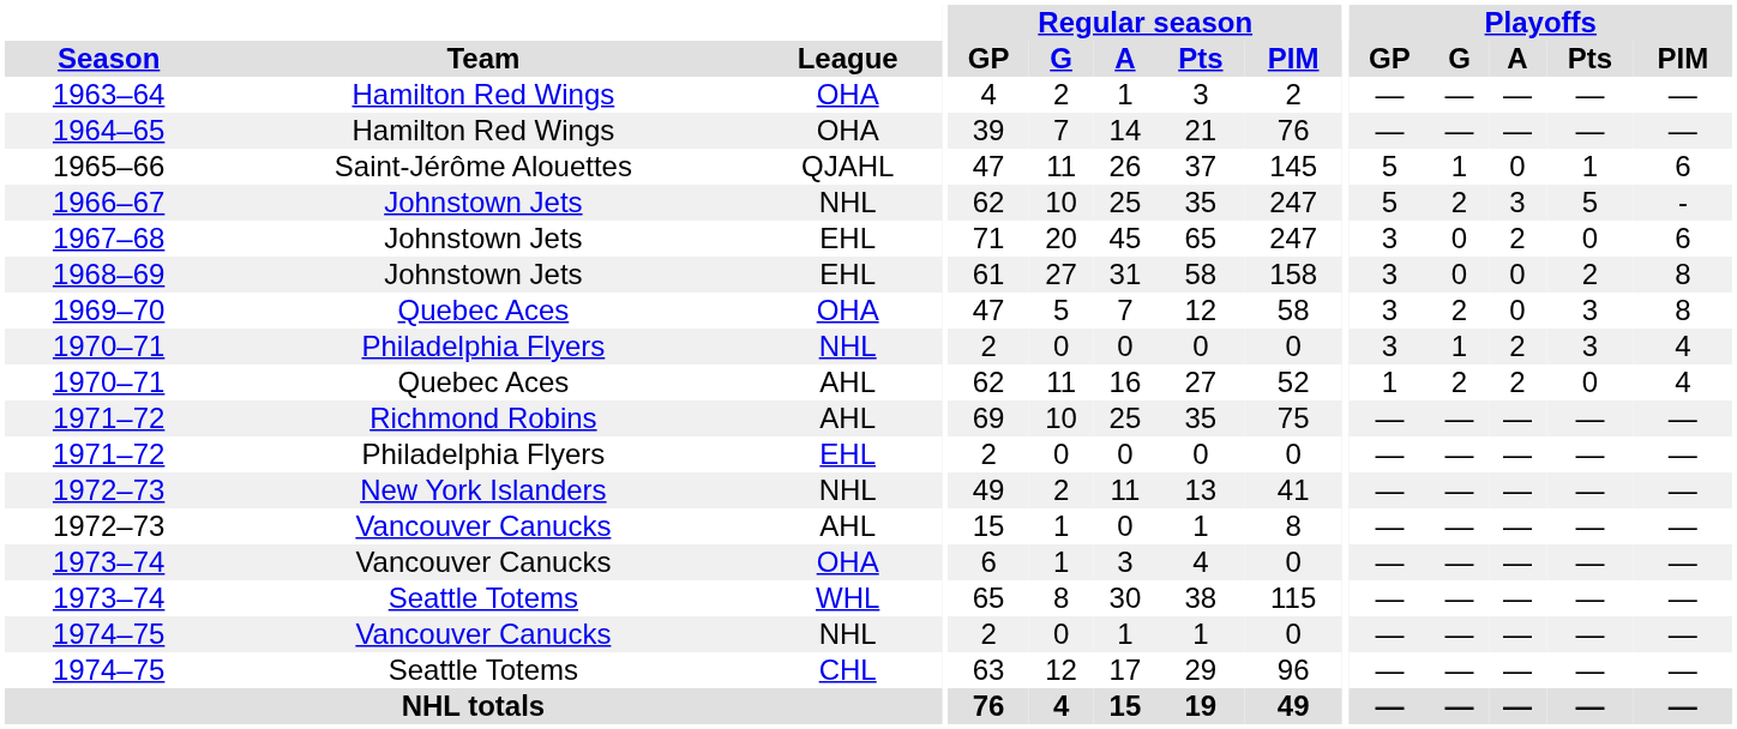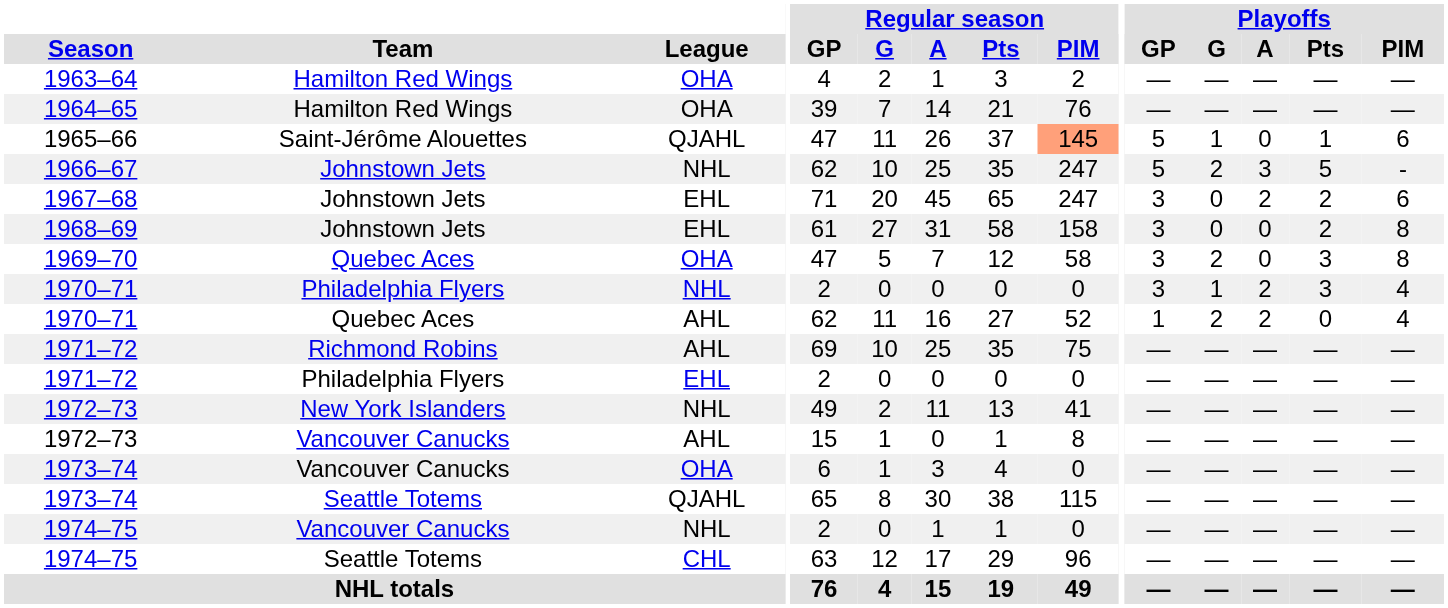1965–66 | Regular season / PIM: no background -> lightsalmon background
1967–68 | Playoffs / Pts: 0 -> 2
1973–74 / Seattle Totems | League: WHL -> QJAHL
